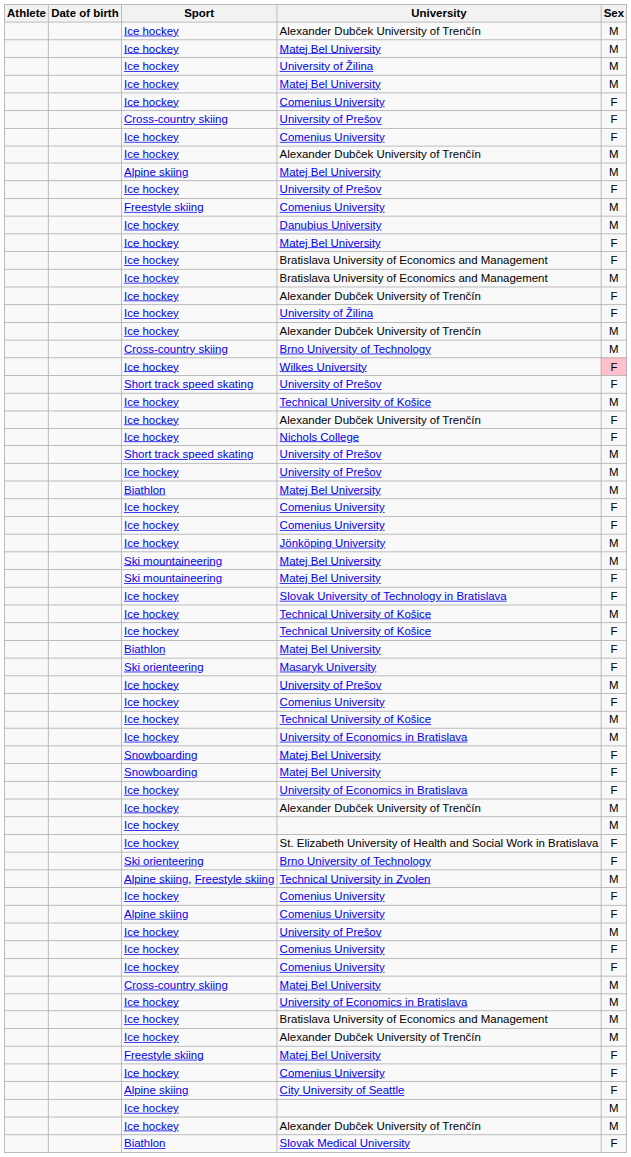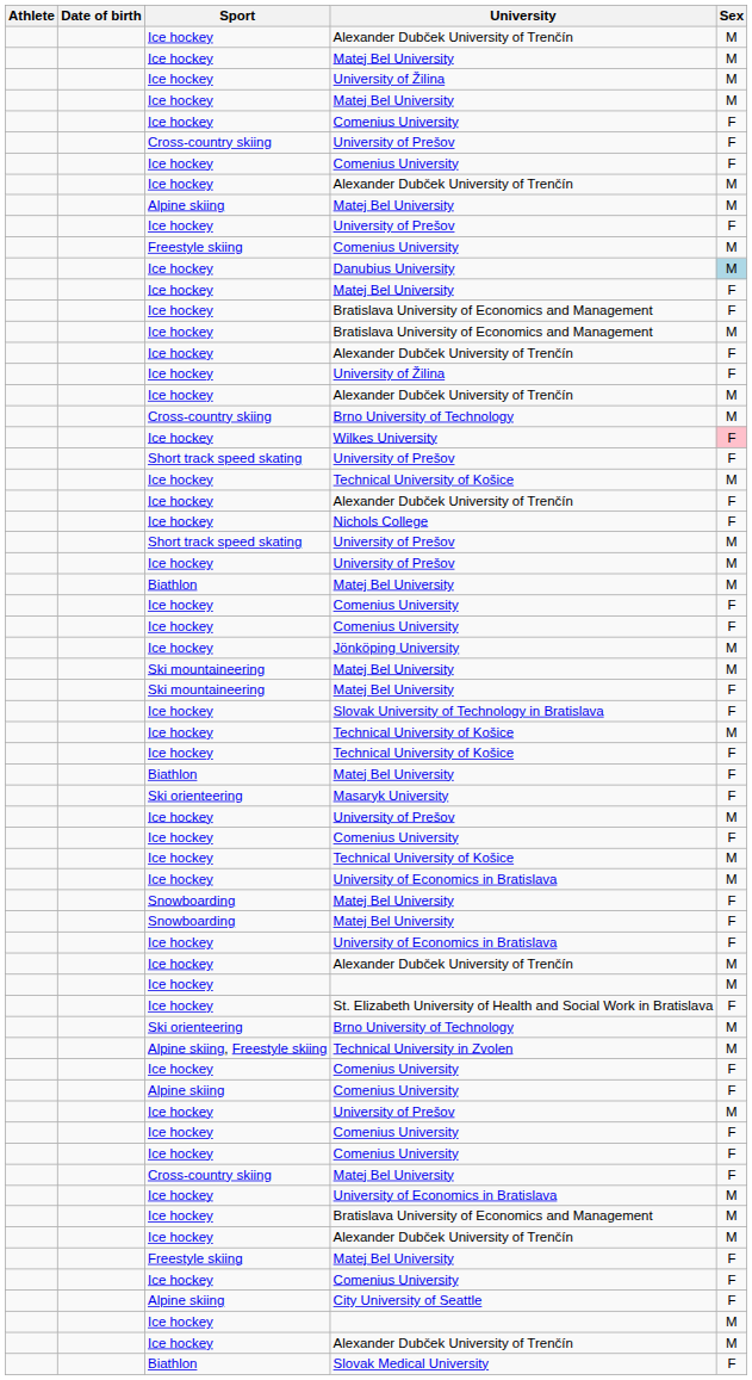Danubius University | Sex: no background -> lightblue background
Ski orienteering / Brno University of Technology | Sex: F -> M
Cross-country skiing / Matej Bel University | Sex: M -> F
